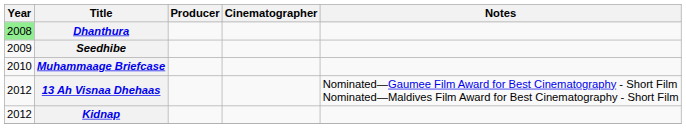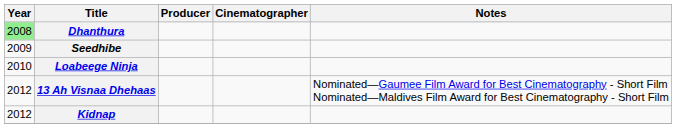+ row: 2010 | Loabeege Ninja
- row: 2010 | Muhammaage Briefcase
